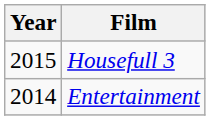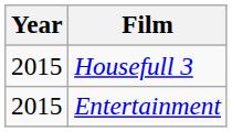Entertainment | Year: 2014 -> 2015
